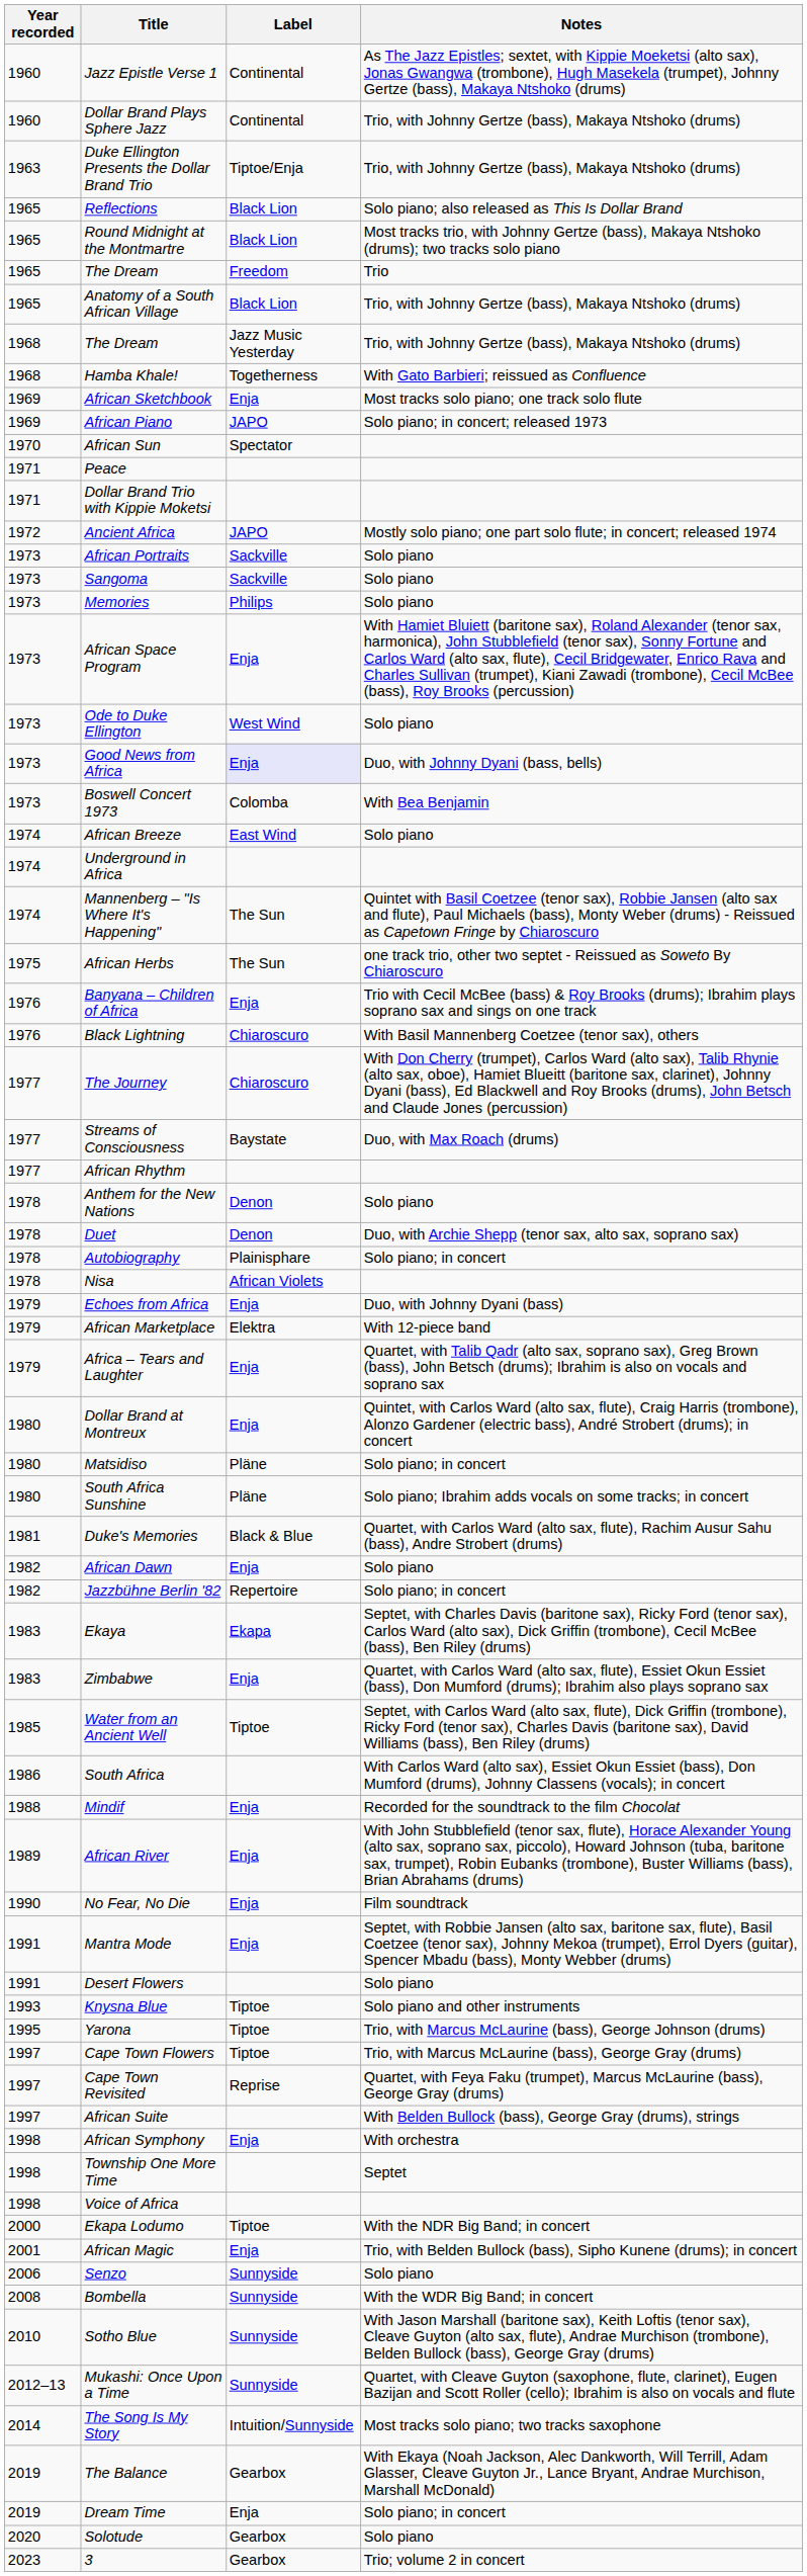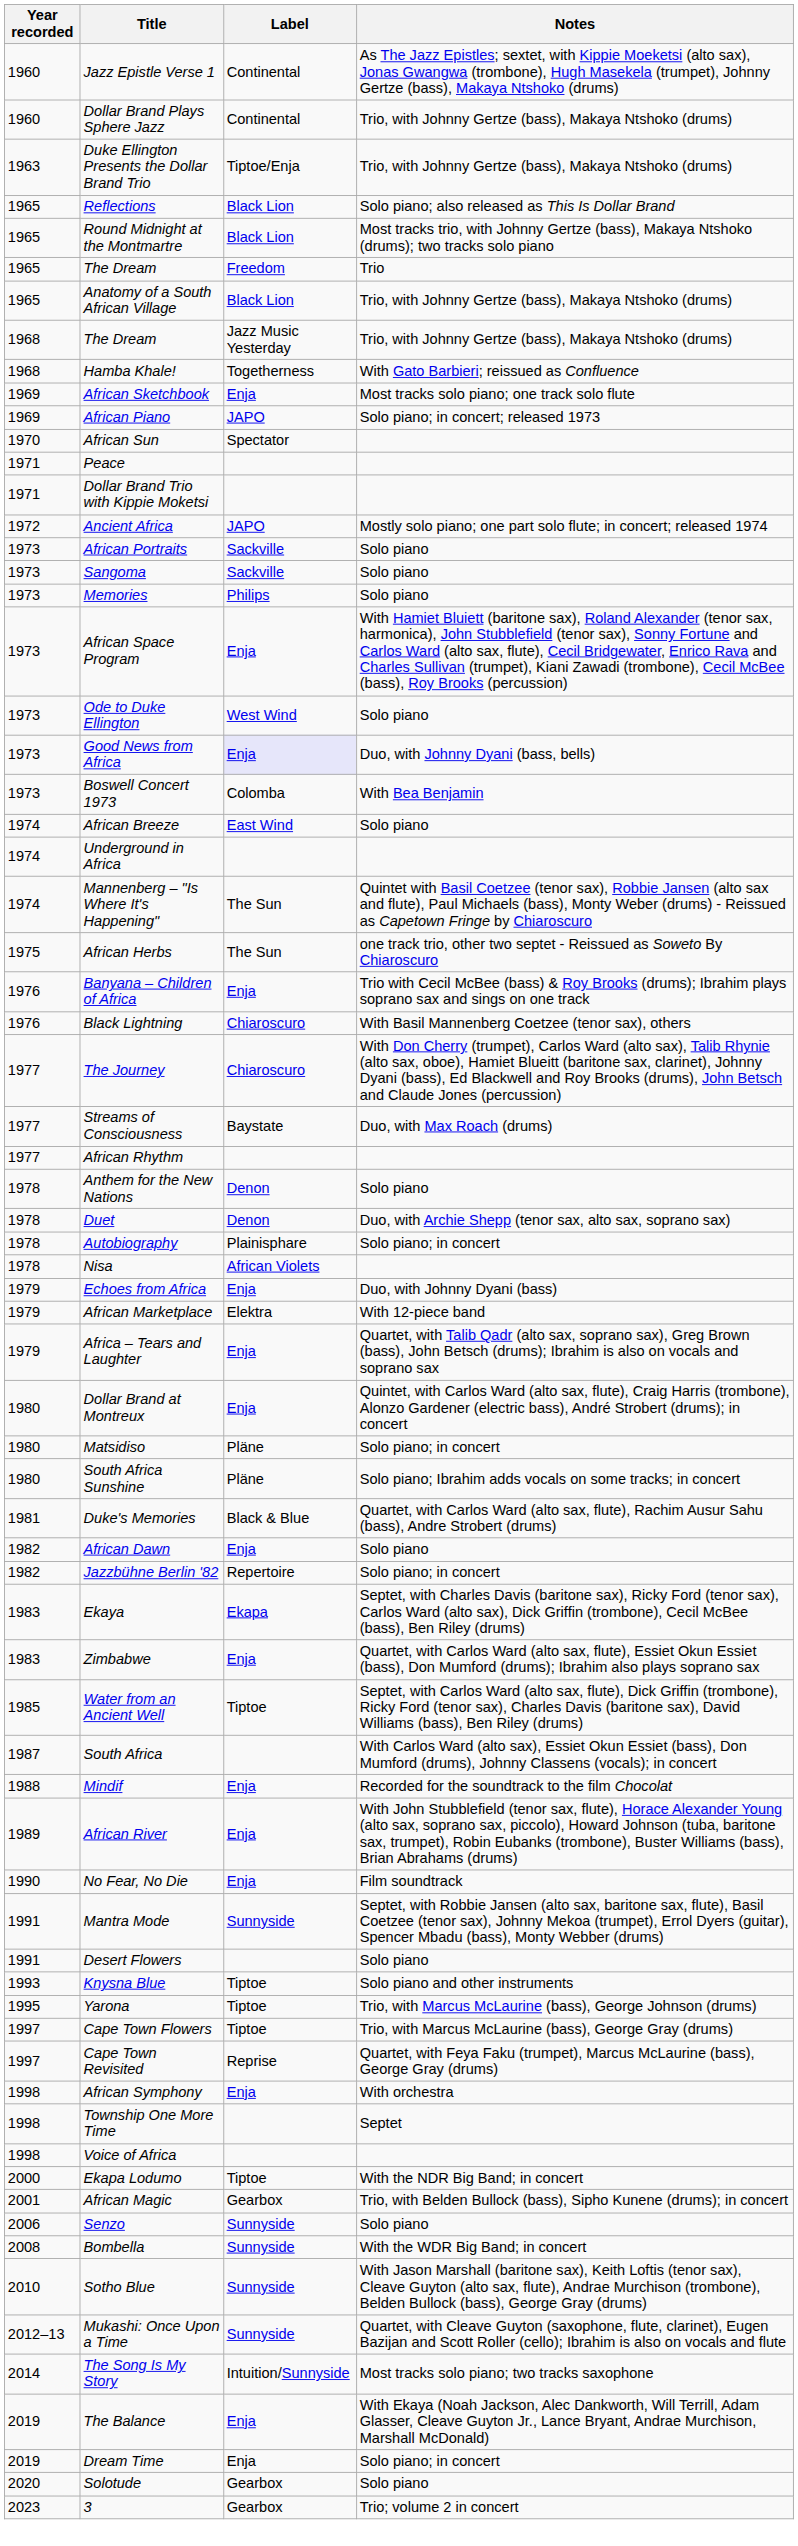South Africa | Year recorded: 1986 -> 1987
Mantra Mode | Label: Enja -> Sunnyside
- row: 1997 | African Suite | With Belden Bullock (bass), George Gray (drums), strings
African Magic | Label: Enja -> Gearbox
The Balance | Label: Gearbox -> Enja
